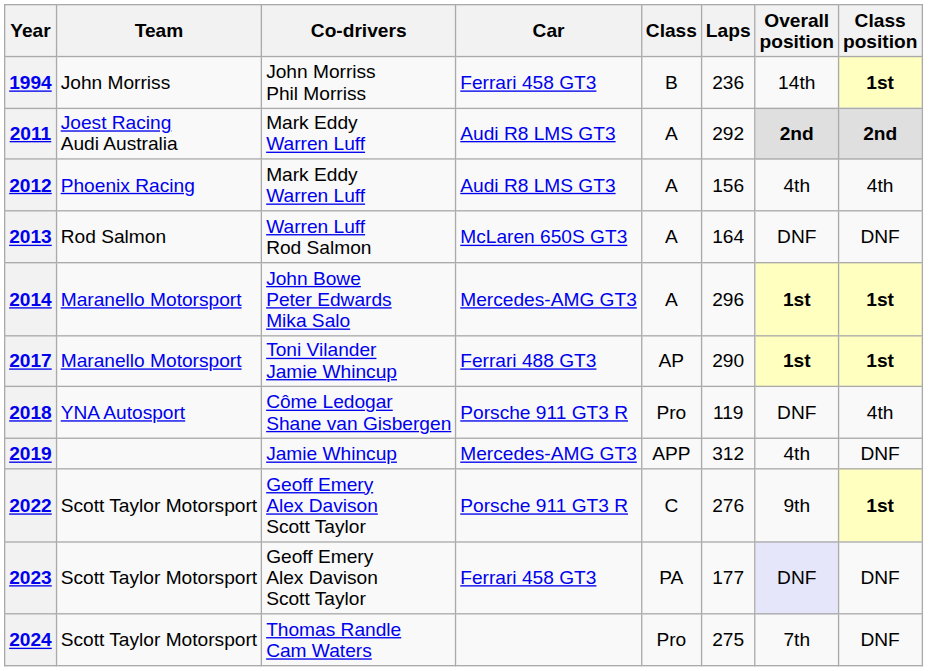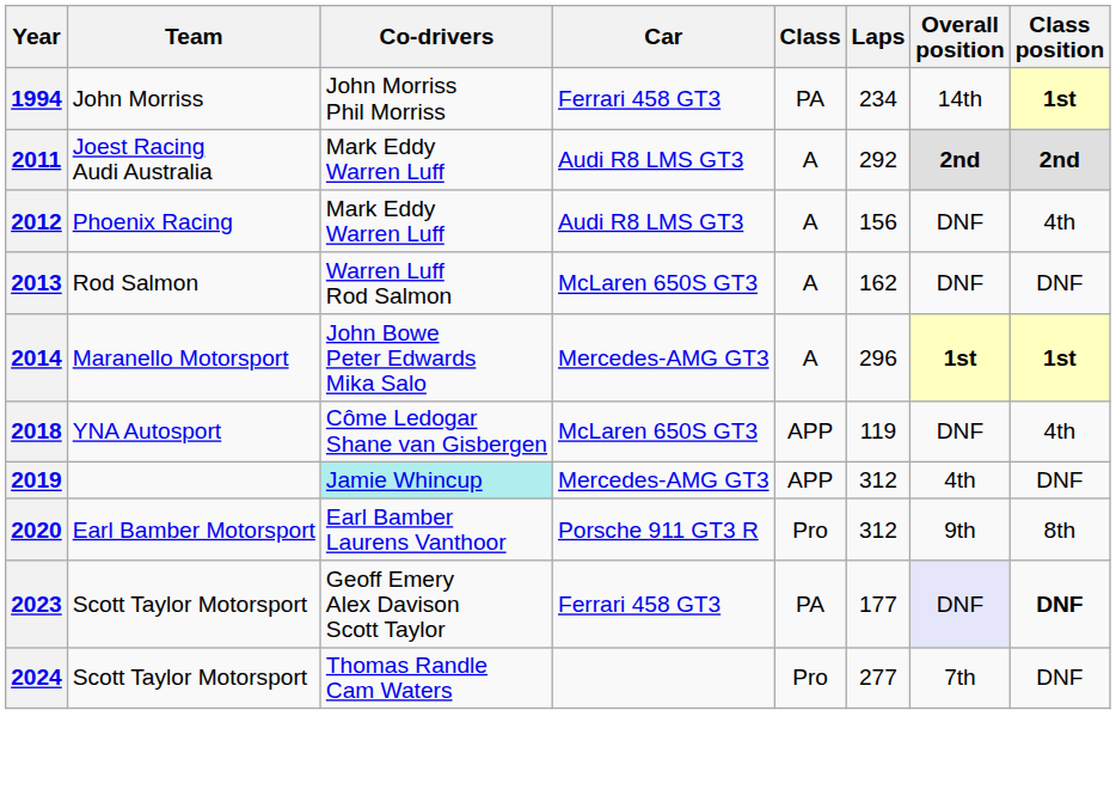1994 | Class: B -> PA
1994 | Laps: 236 -> 234
2012 | Overall position: 4th -> DNF
2013 | Laps: 164 -> 162
- row: 2017 | Maranello Motorsport | Toni Vilander Jamie Whincup | Ferrari 488 GT3 | AP | 290 | 1st | 1st
2018 | Car: Porsche 911 GT3 R -> McLaren 650S GT3
2018 | Class: Pro -> APP
2019 | Co-drivers: no background -> paleturquoise background
+ row: 2020 | Earl Bamber Motorsport | Earl Bamber Laurens Vanthoor | Porsche 911 GT3 R | Pro | 312 | 9th | 8th
- row: 2022 | Scott Taylor Motorsport | Geoff Emery Alex Davison Scott Taylor | Porsche 911 GT3 R | C | 276 | 9th | 1st
2023 | Class position: normal -> bold
2024 | Laps: 275 -> 277
